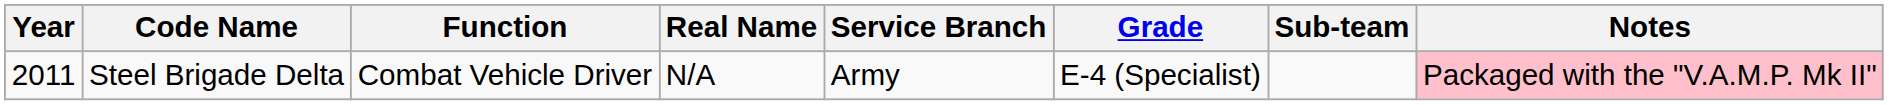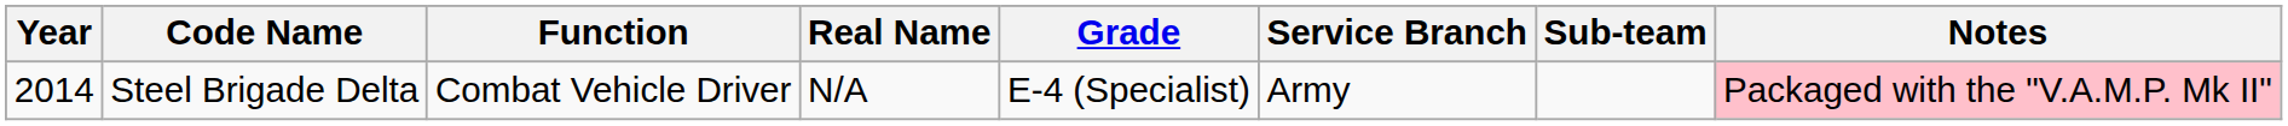columns swapped: Grade <-> Service Branch
Steel Brigade Delta | Year: 2011 -> 2014
